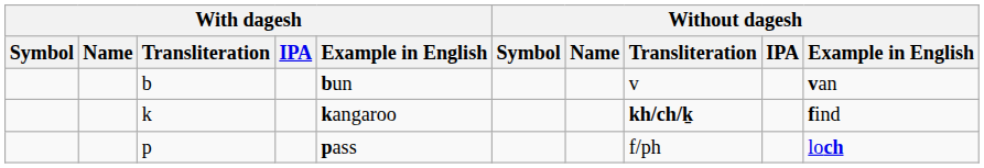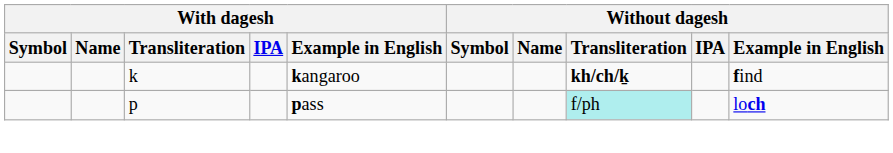- row: b | bun | v | van
p | Without dagesh / Transliteration: no background -> paleturquoise background
